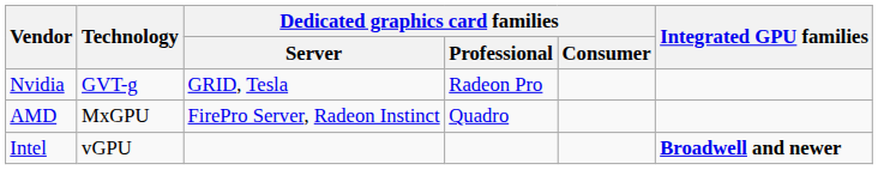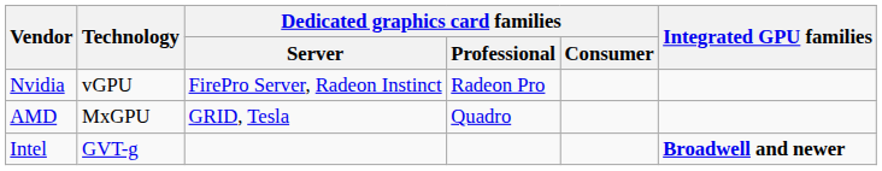Nvidia | Technology: GVT-g -> vGPU
Nvidia | Dedicated graphics card families / Server: GRID, Tesla -> FirePro Server, Radeon Instinct
AMD | Dedicated graphics card families / Server: FirePro Server, Radeon Instinct -> GRID, Tesla
Intel | Technology: vGPU -> GVT-g
